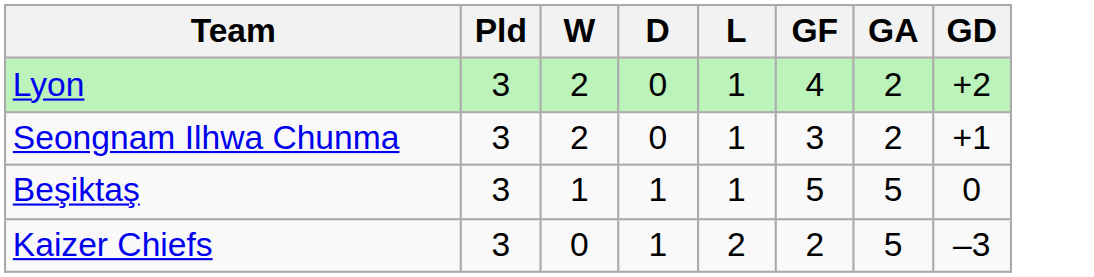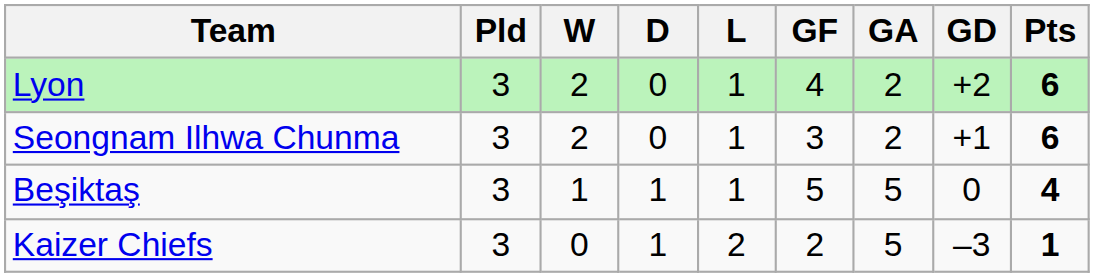+ column: Pts | 6 | 6 | 4 | 1
